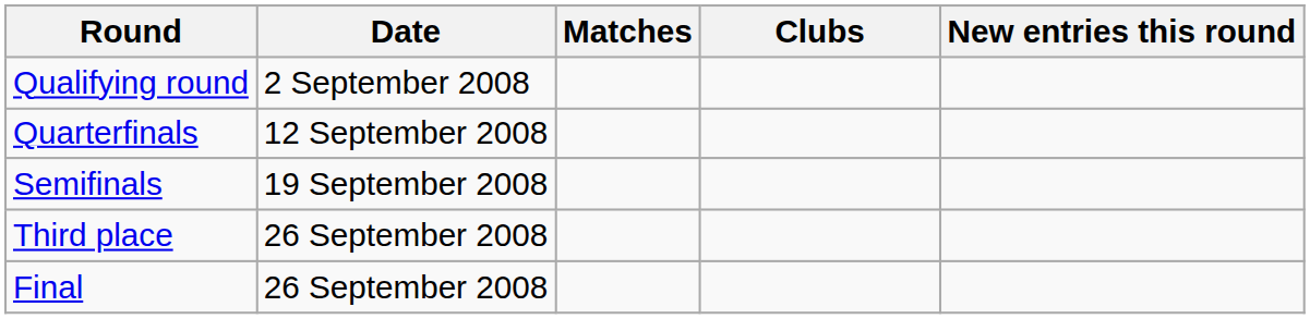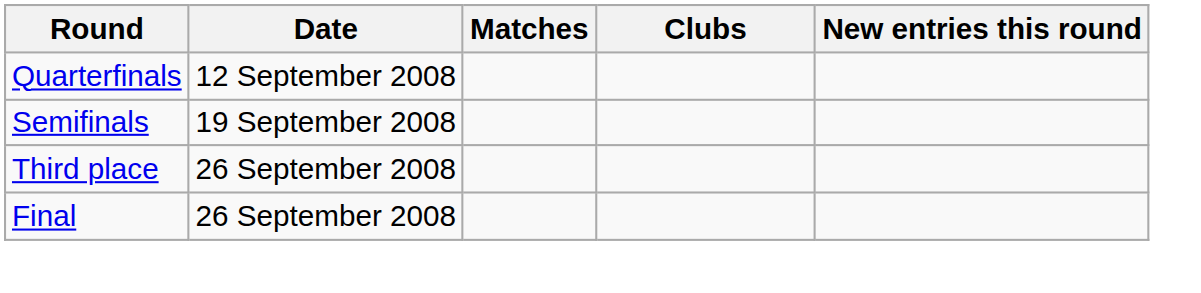- row: Qualifying round | 2 September 2008
